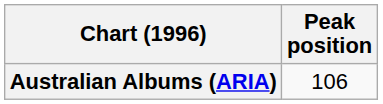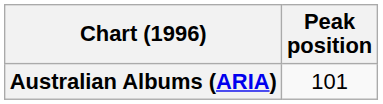Australian Albums (ARIA) | Peak position: 106 -> 101
